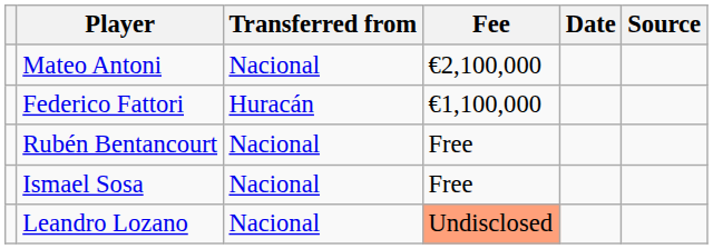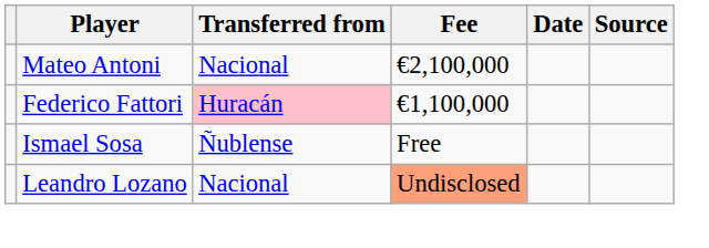Federico Fattori | Transferred from: no background -> pink background
- row: Rubén Bentancourt | Nacional | Free
Ismael Sosa | Transferred from: Nacional -> Ñublense
